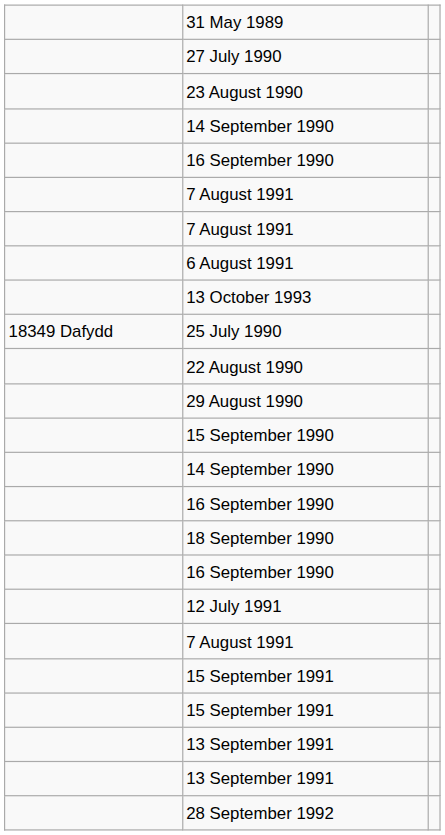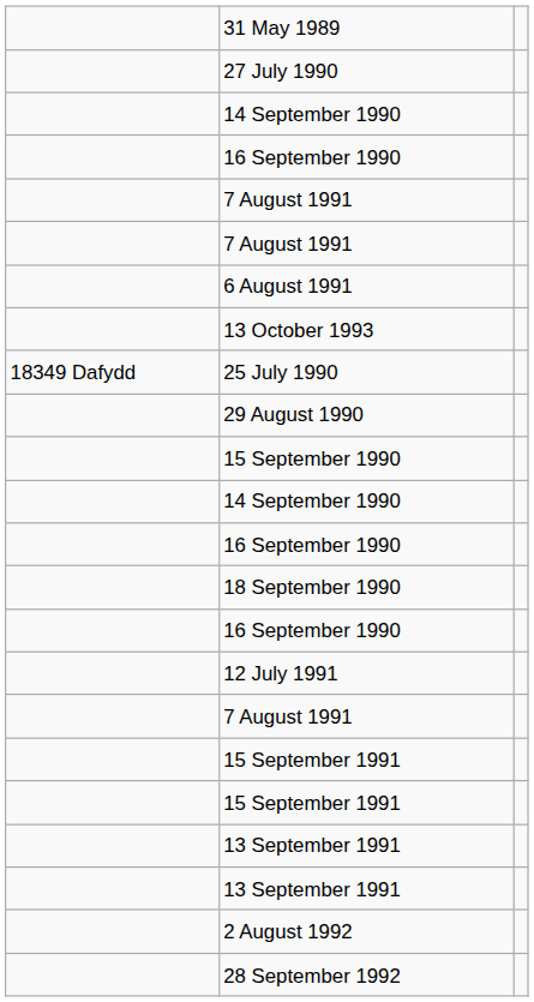- row: 23 August 1990
- row: 22 August 1990
+ row: 2 August 1992
